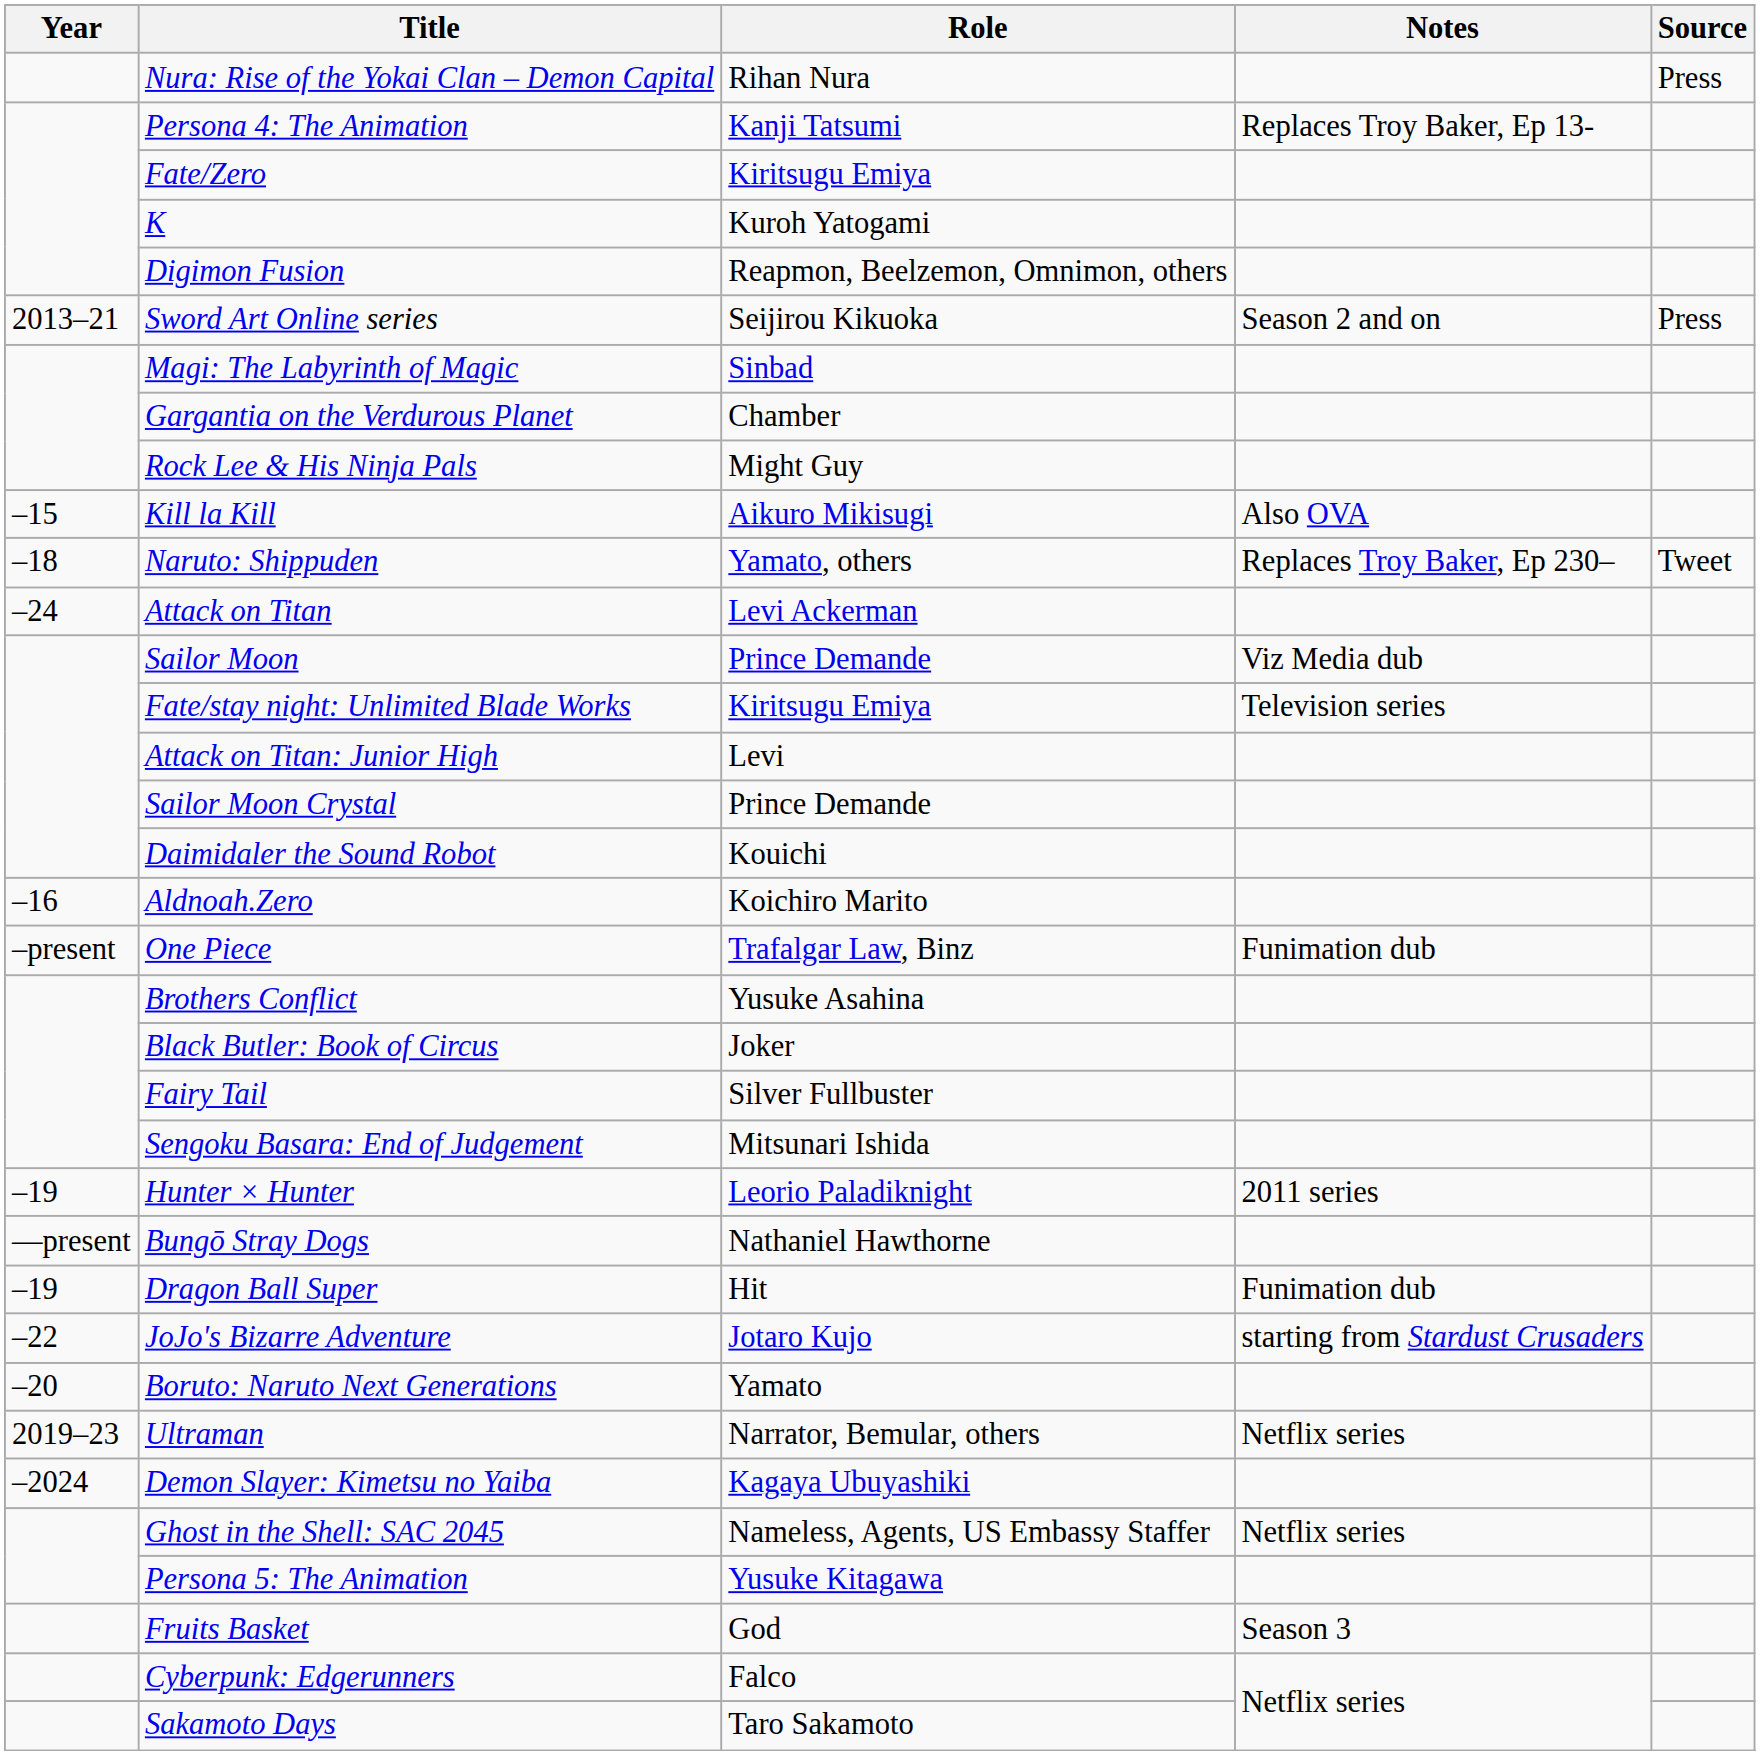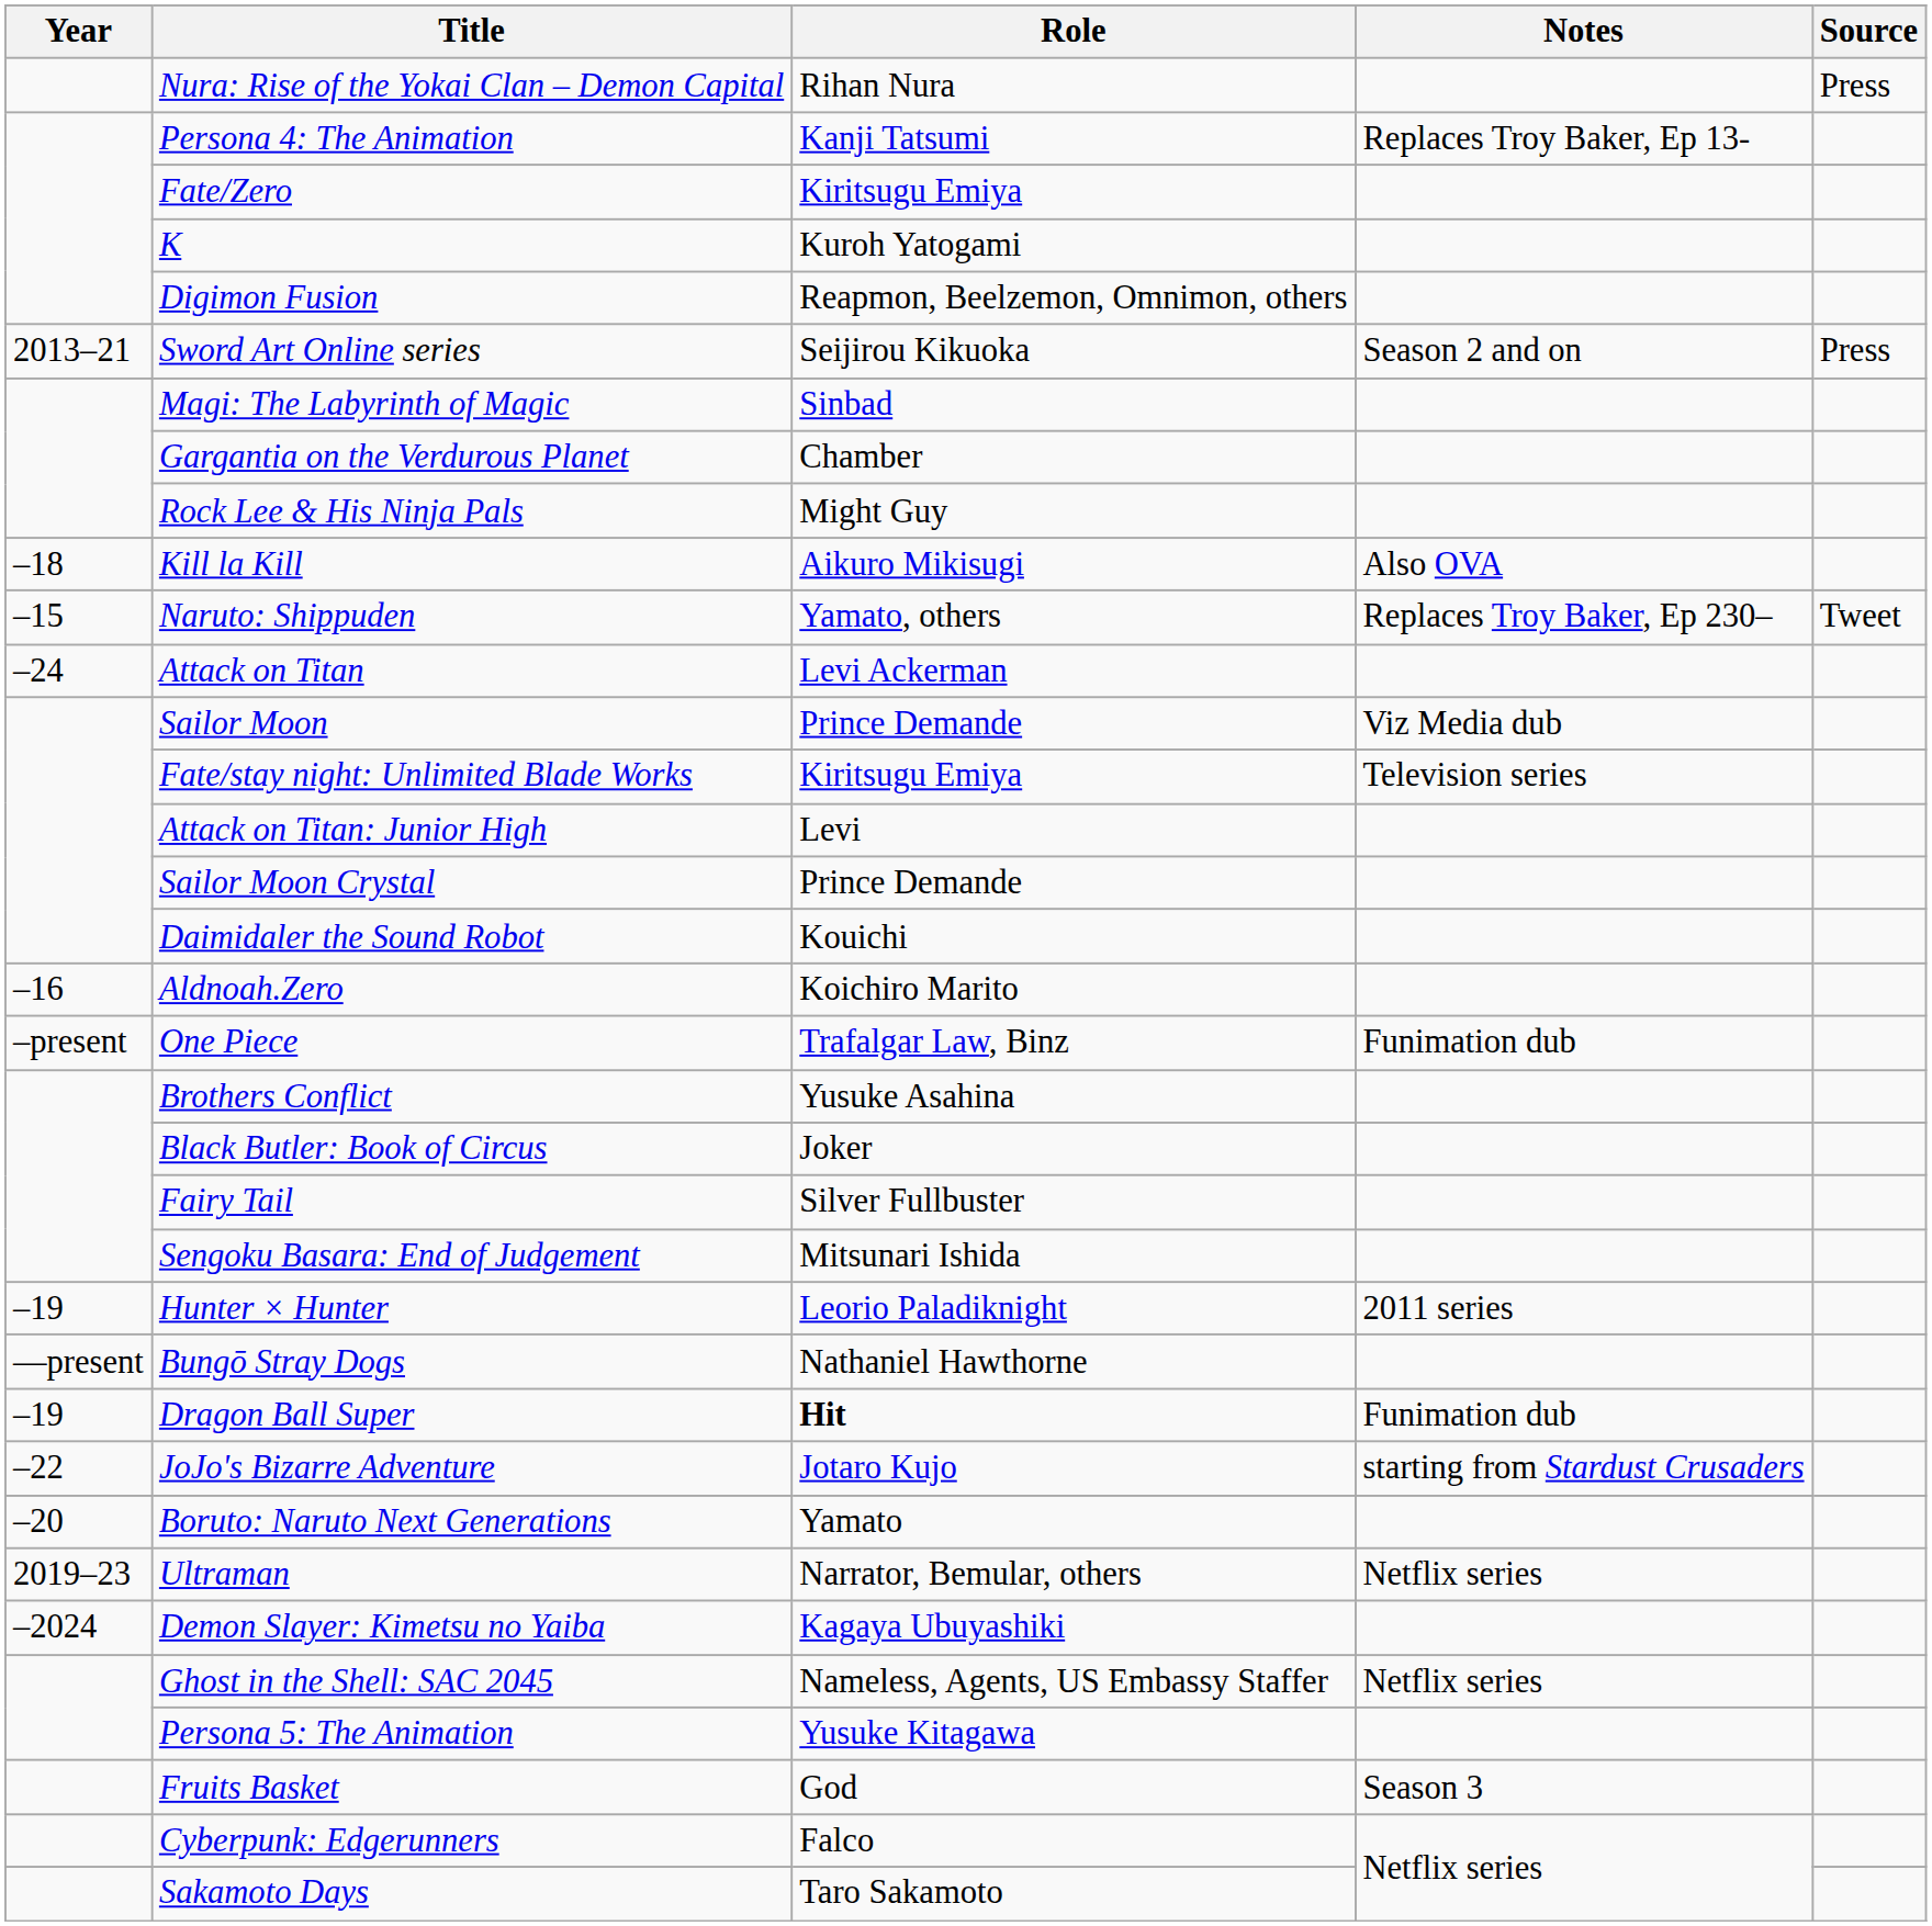Kill la Kill | Year: –15 -> –18
Naruto: Shippuden | Year: –18 -> –15
Dragon Ball Super | Role: normal -> bold
